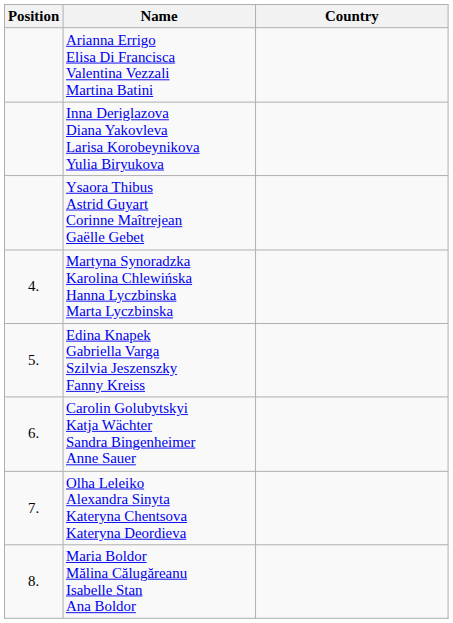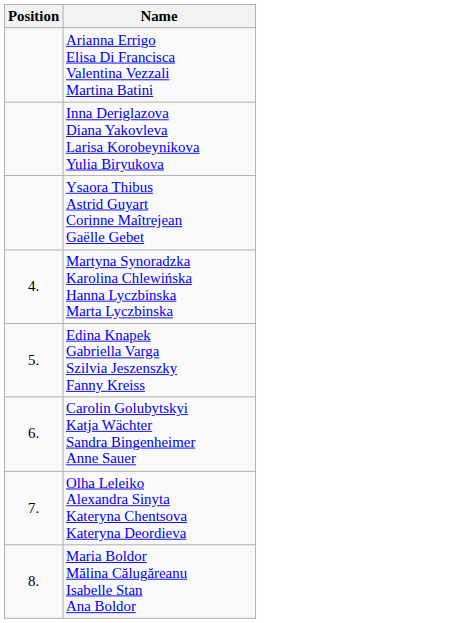- column: Country
